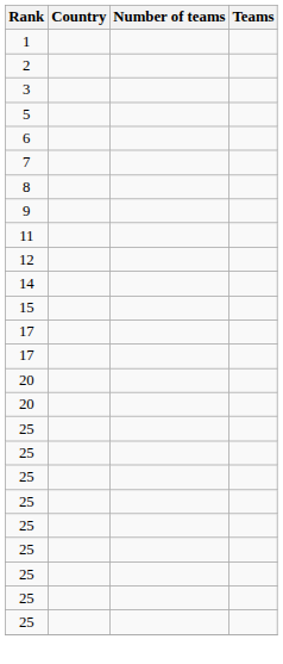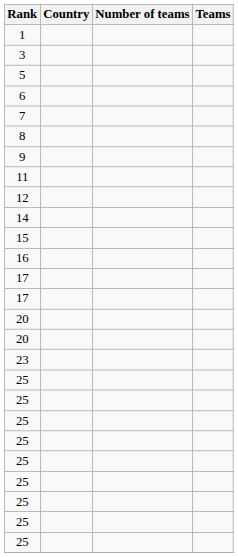- row: 2
+ row: 16
+ row: 23
